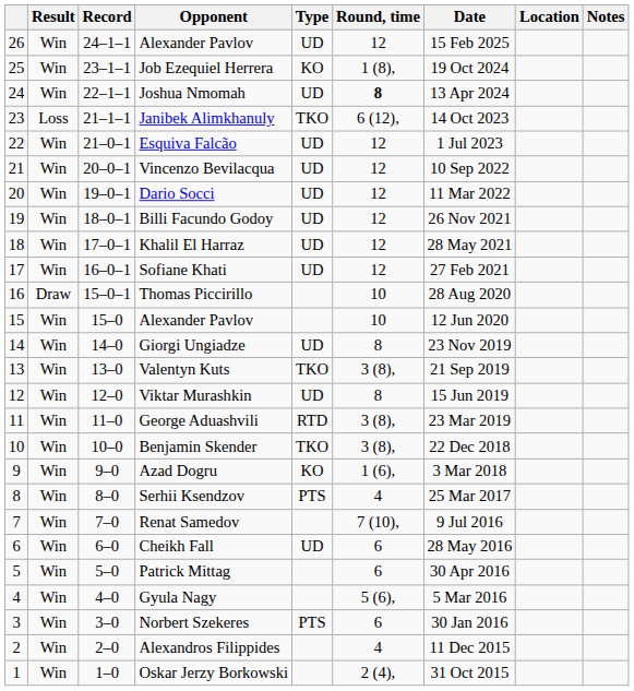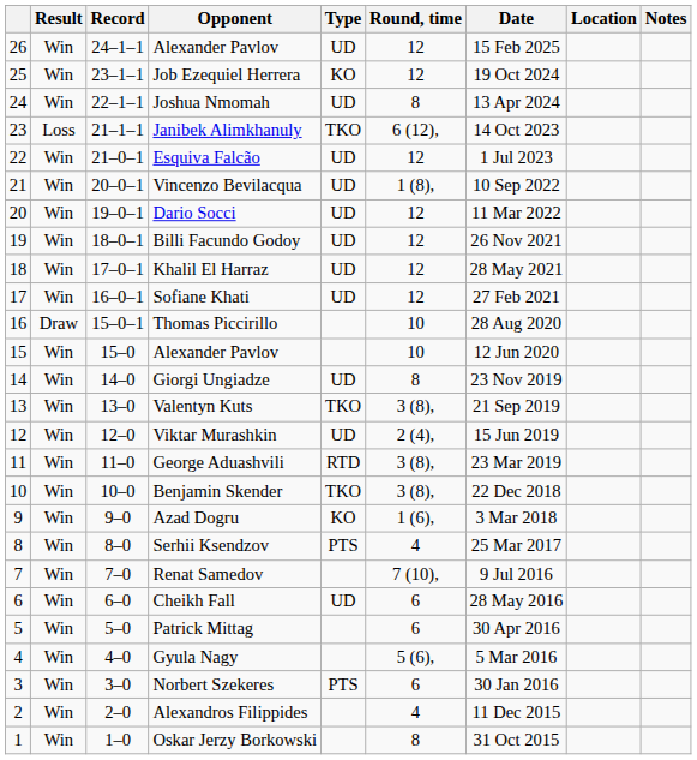Job Ezequiel Herrera | Round, time: 1 (8), -> 12
Joshua Nmomah | Round, time: bold -> normal
Vincenzo Bevilacqua | Round, time: 12 -> 1 (8),
Viktar Murashkin | Round, time: 8 -> 2 (4),
Oskar Jerzy Borkowski | Round, time: 2 (4), -> 8
